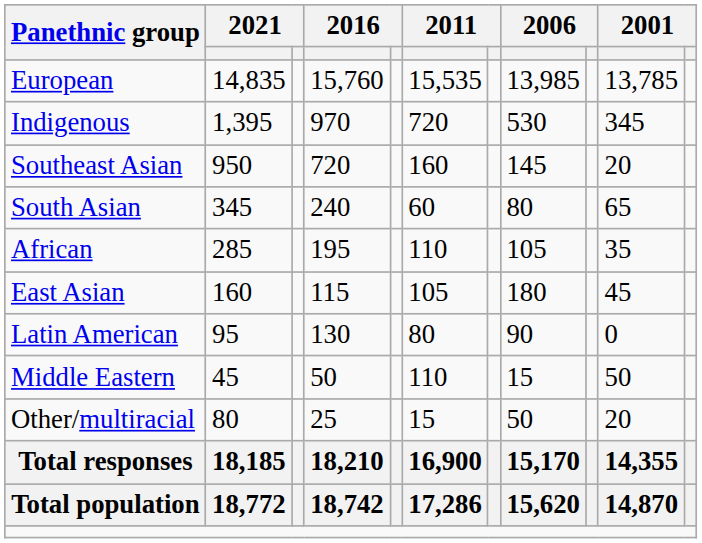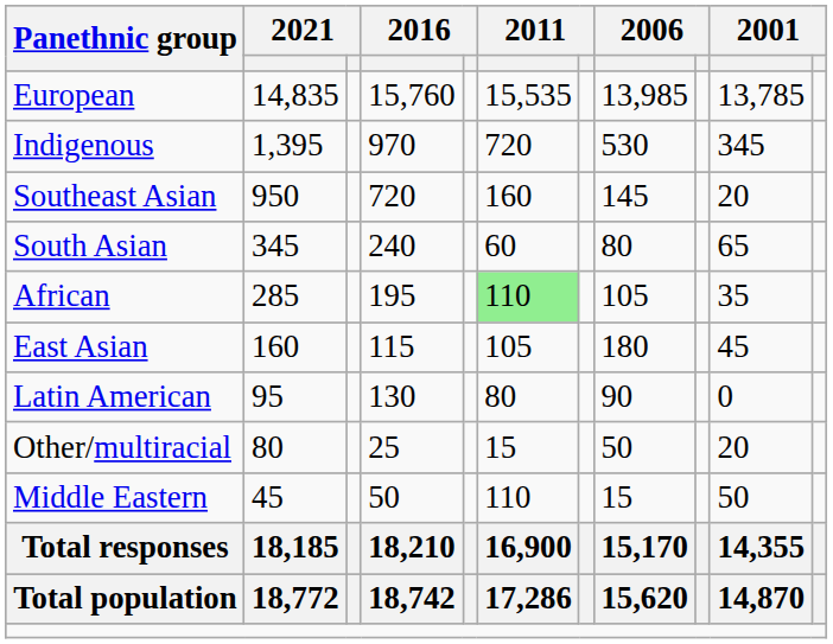African | column 6: no background -> lightgreen background
rows swapped: Middle Eastern <-> Other/multiracial
